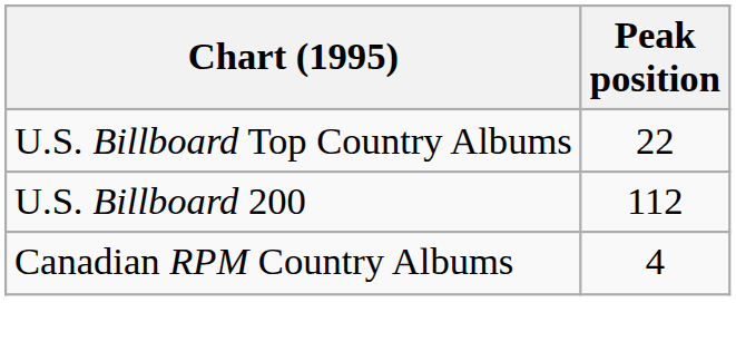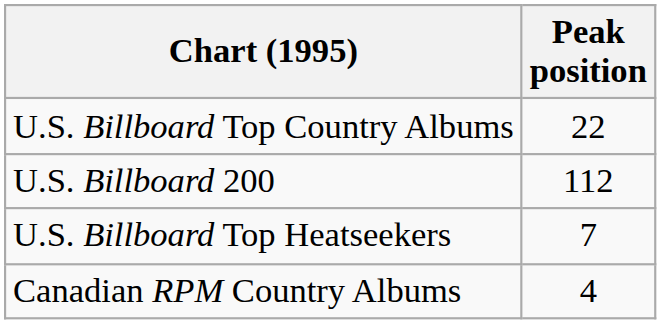+ row: U.S. Billboard Top Heatseekers | 7
